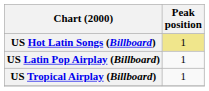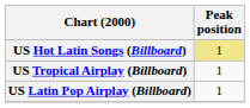rows swapped: US Latin Pop Airplay (Billboard) <-> US Tropical Airplay (Billboard)
